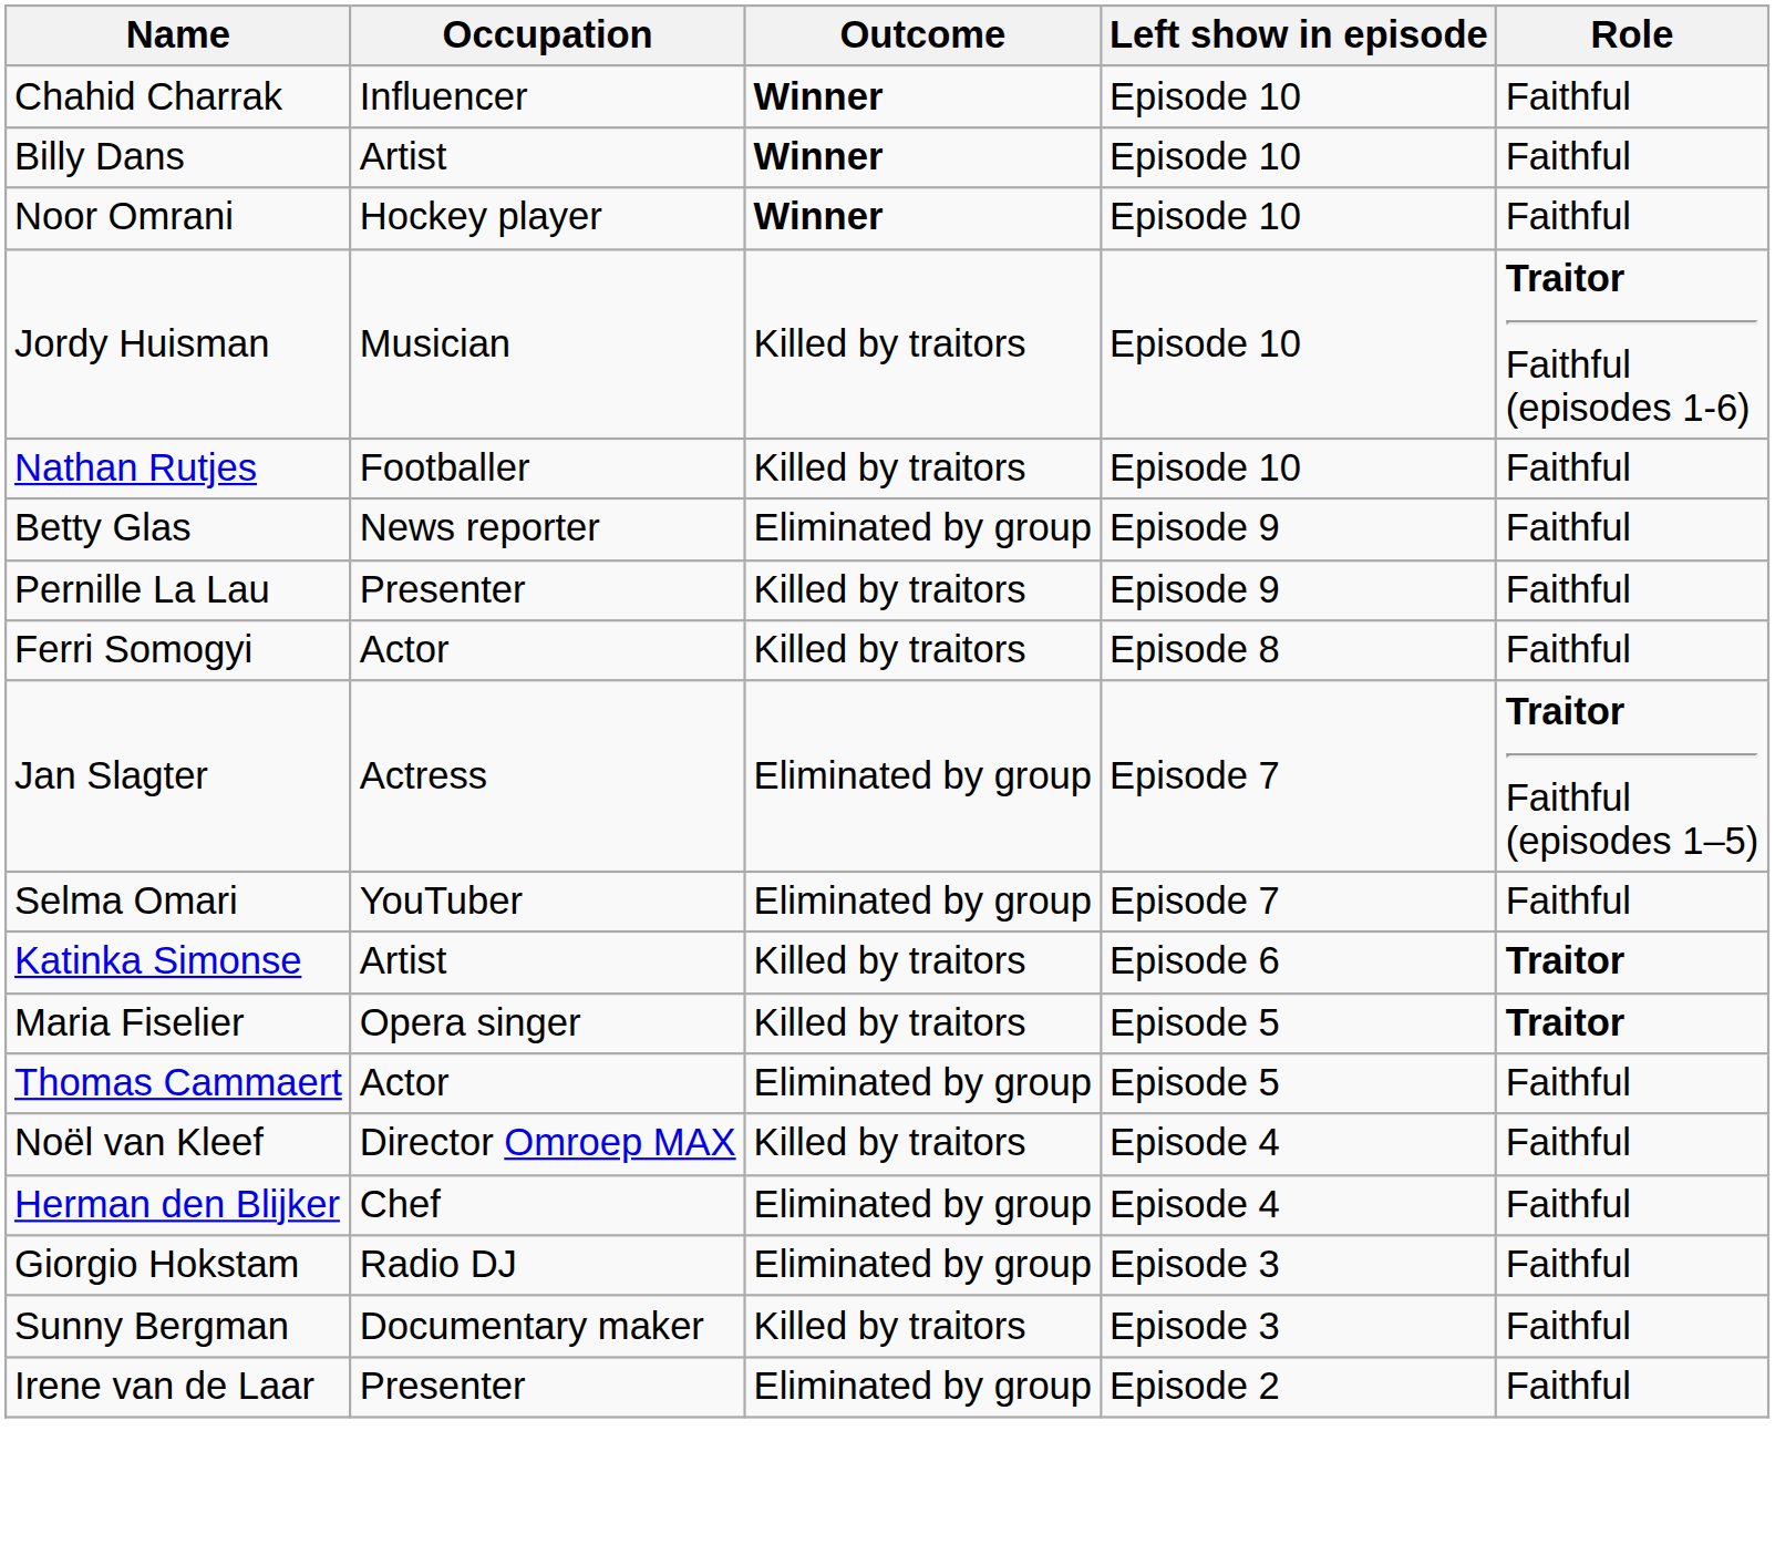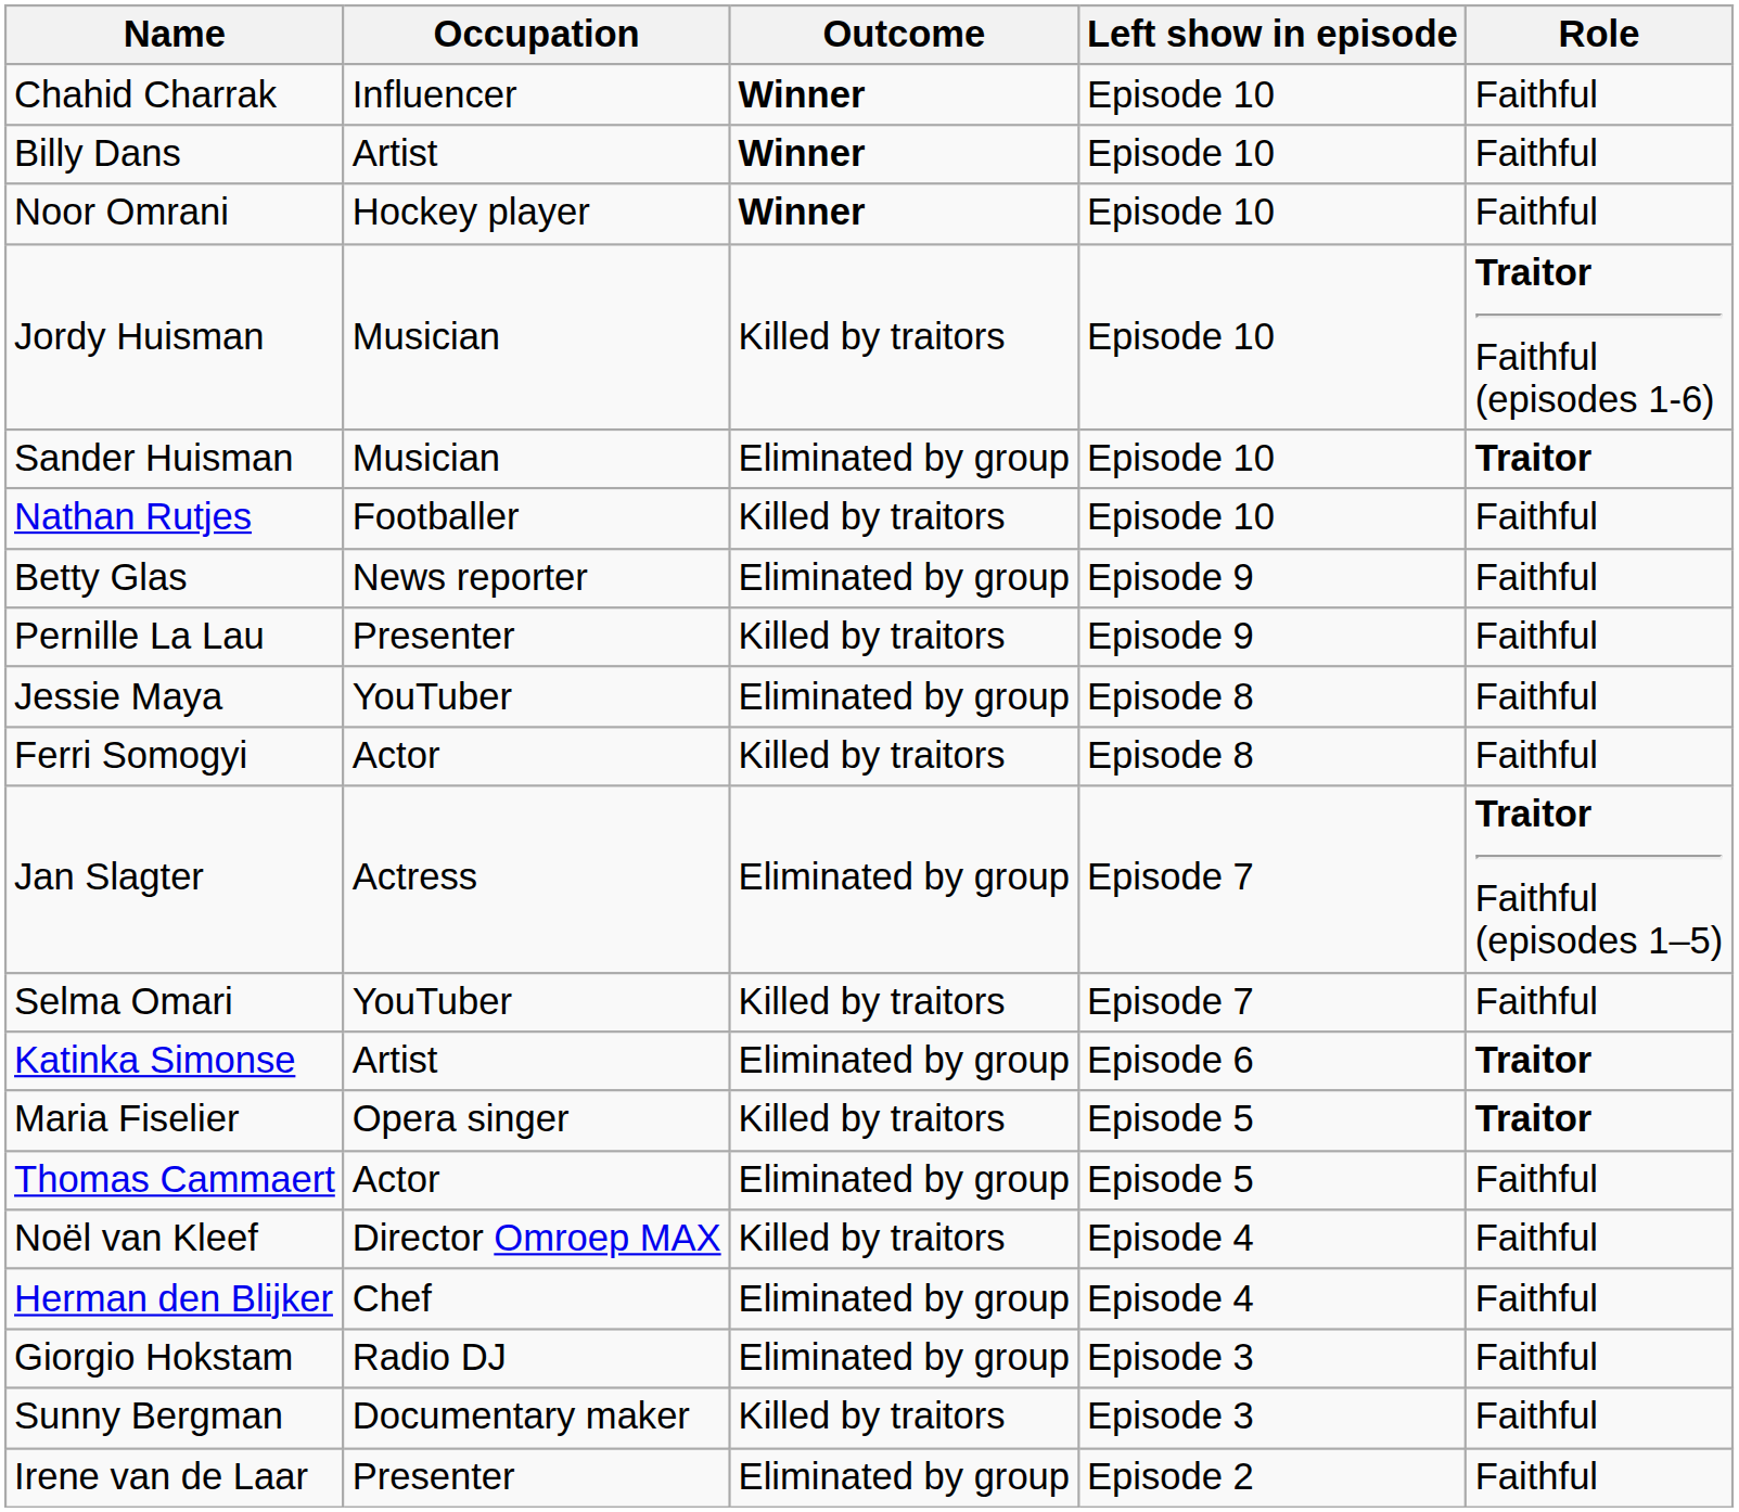+ row: Sander Huisman | Musician | Eliminated by group | Episode 10 | Traitor
+ row: Jessie Maya | YouTuber | Eliminated by group | Episode 8 | Faithful
Selma Omari | Outcome: Eliminated by group -> Killed by traitors
Katinka Simonse | Outcome: Killed by traitors -> Eliminated by group
